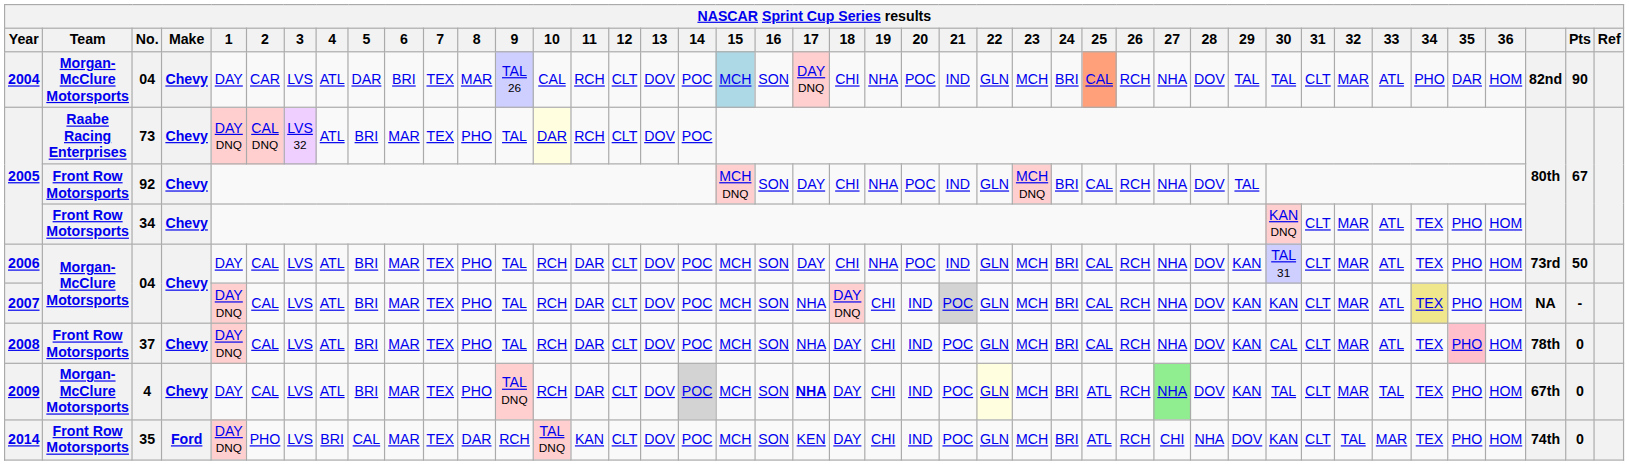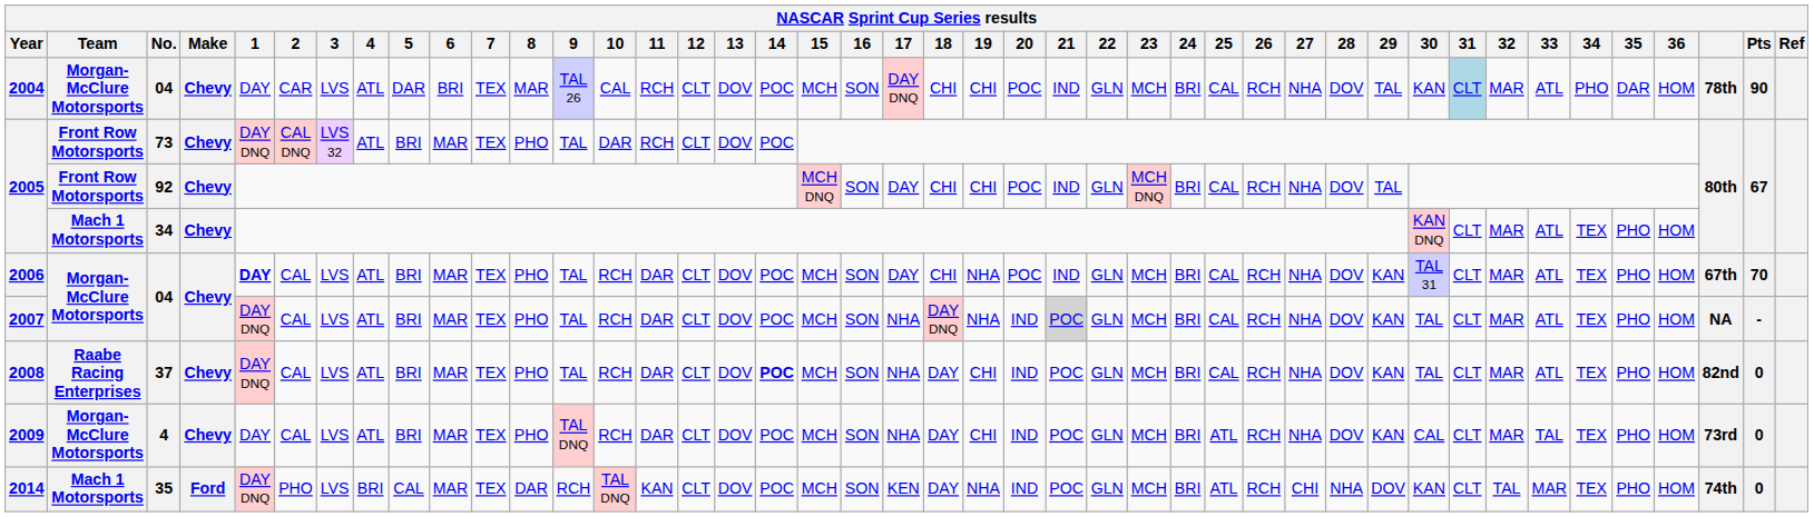2004 | 15: lightblue background -> no background
2004 | 19: NHA -> CHI
2004 | 25: lightsalmon background -> no background
2004 | 30: TAL -> KAN
2004 | 31: no background -> lightblue background
2004 | column 41: 82nd -> 78th
2005 / 73 | Team: Raabe Racing Enterprises -> Front Row Motorsports
2005 / 73 | 10: lightyellow background -> no background
2005 / 92 | 19: NHA -> CHI
2005 / 34 | Team: Front Row Motorsports -> Mach 1 Motorsports
2006 | 1: normal -> bold
2006 | column 41: 73rd -> 67th
2006 | Pts: 50 -> 70
2007 | 19: CHI -> NHA
2007 | 30: KAN -> TAL
2007 | 34: khaki background -> no background
2008 | Team: Front Row Motorsports -> Raabe Racing Enterprises
2008 | 14: normal -> bold
2008 | 30: CAL -> TAL
2008 | 35: pink background -> no background
2008 | column 41: 78th -> 82nd
2009 | 14: lightgrey background -> no background
2009 | 17: bold -> normal
2009 | 22: lightyellow background -> no background
2009 | 27: lightgreen background -> no background
2009 | 30: TAL -> CAL
2009 | column 41: 67th -> 73rd
2014 | Team: Front Row Motorsports -> Mach 1 Motorsports
2014 | 19: CHI -> NHA
